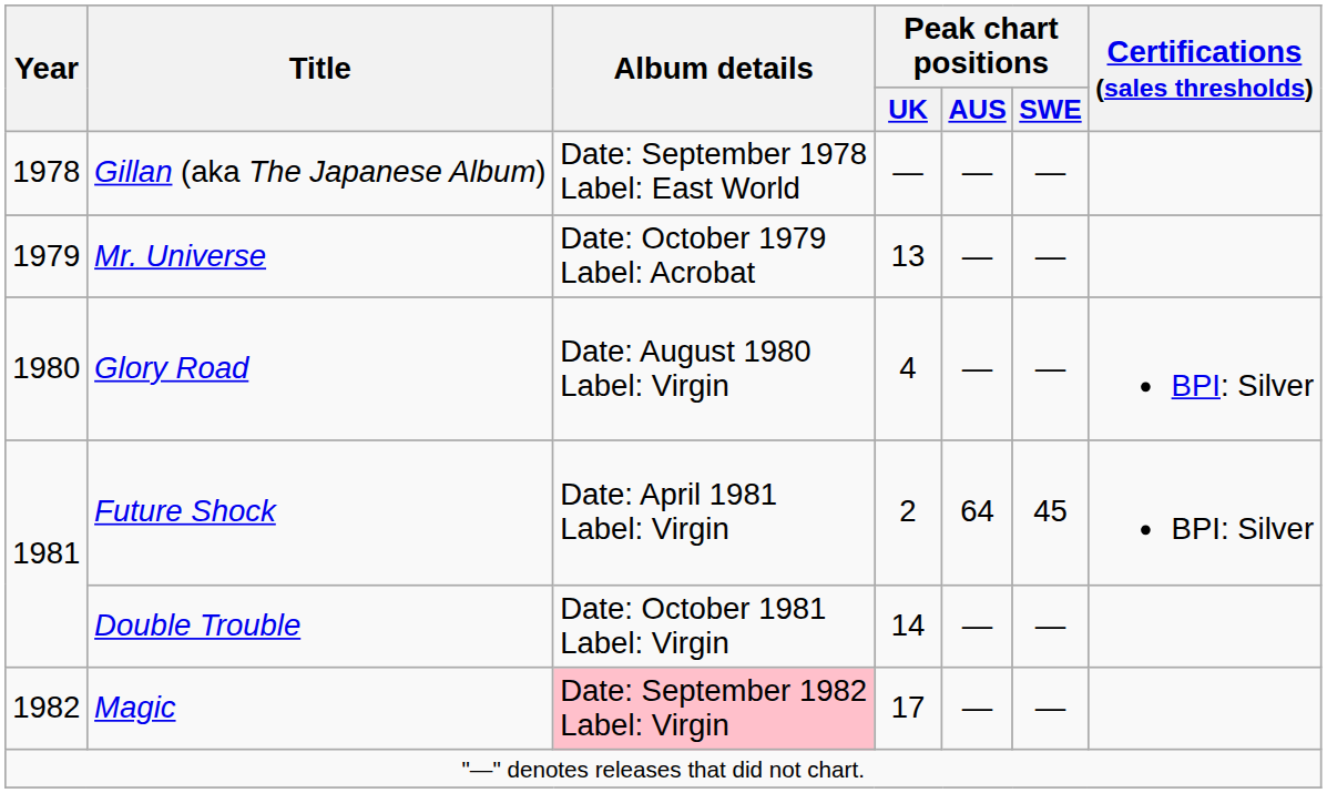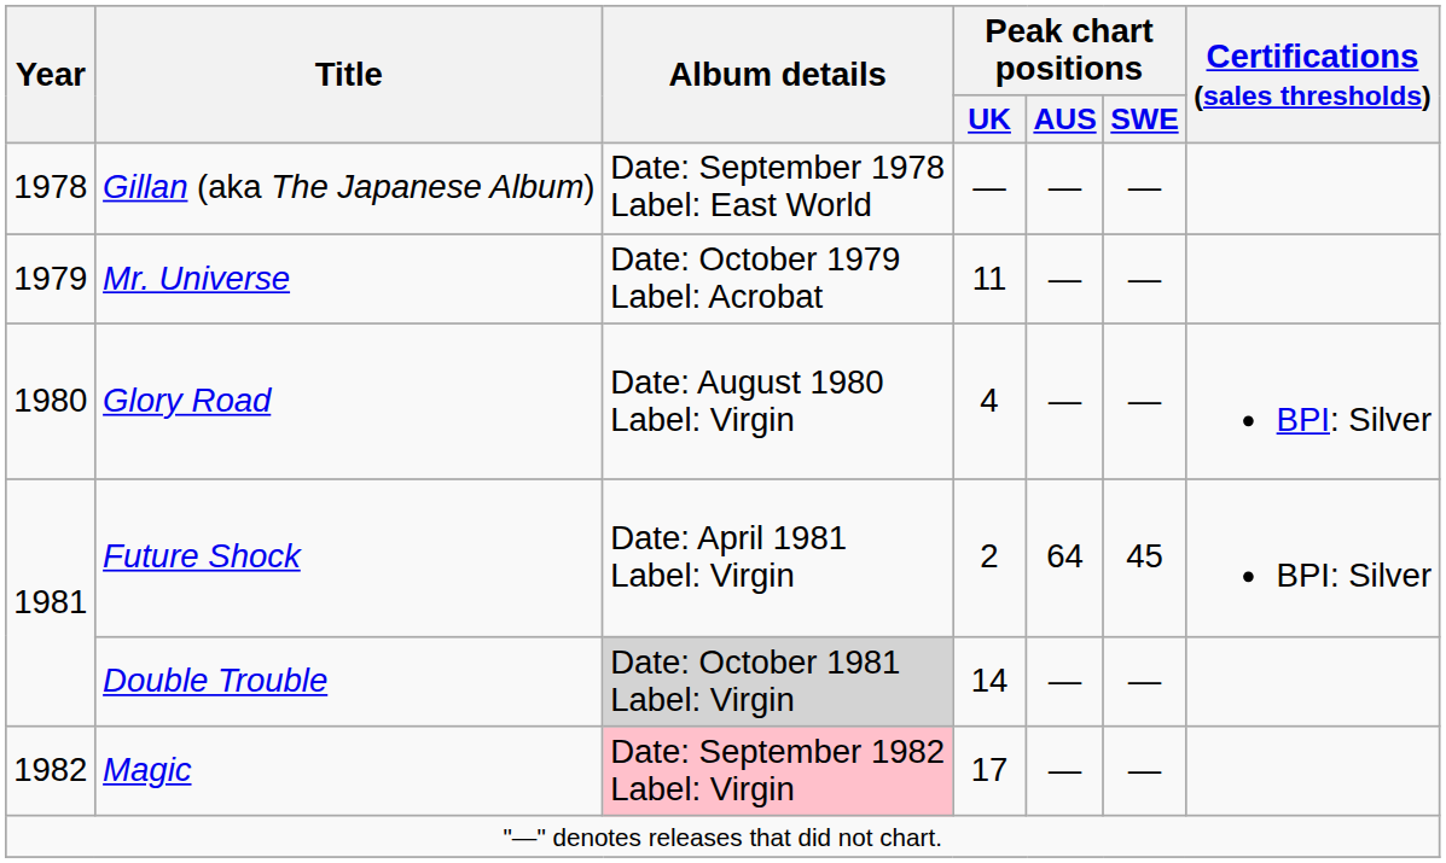Mr. Universe | Peak chart positions / UK: 13 -> 11
Double Trouble | Album details: no background -> lightgrey background
